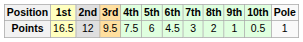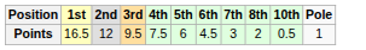- column: 9th | 1
